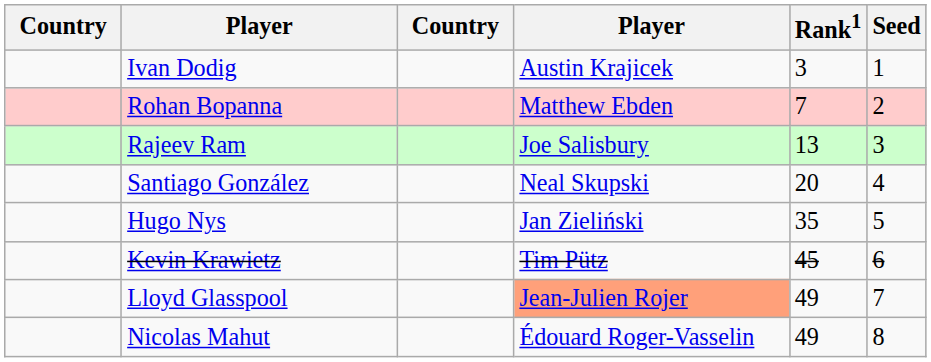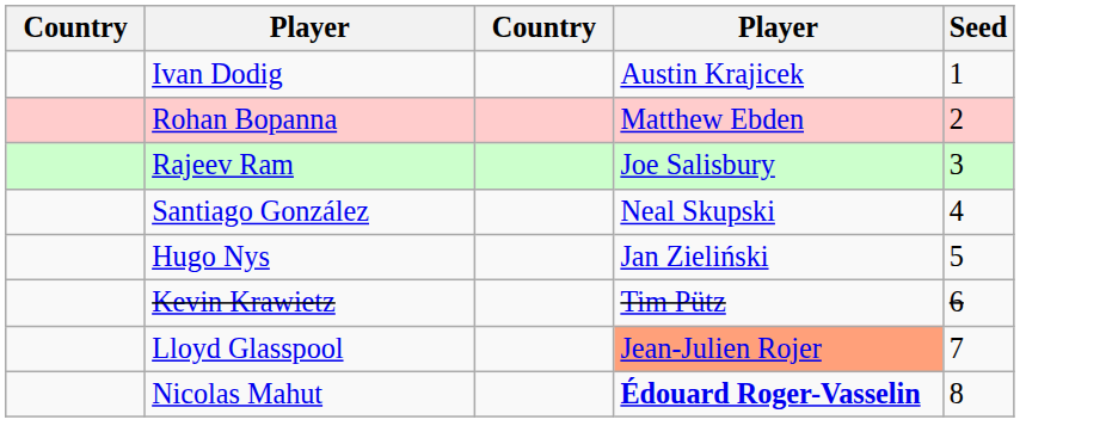- column: Rank1 | 3 | 7 | 13 | 20 | 35 | 45 | 49 | 49
Nicolas Mahut | column 4: normal -> bold
